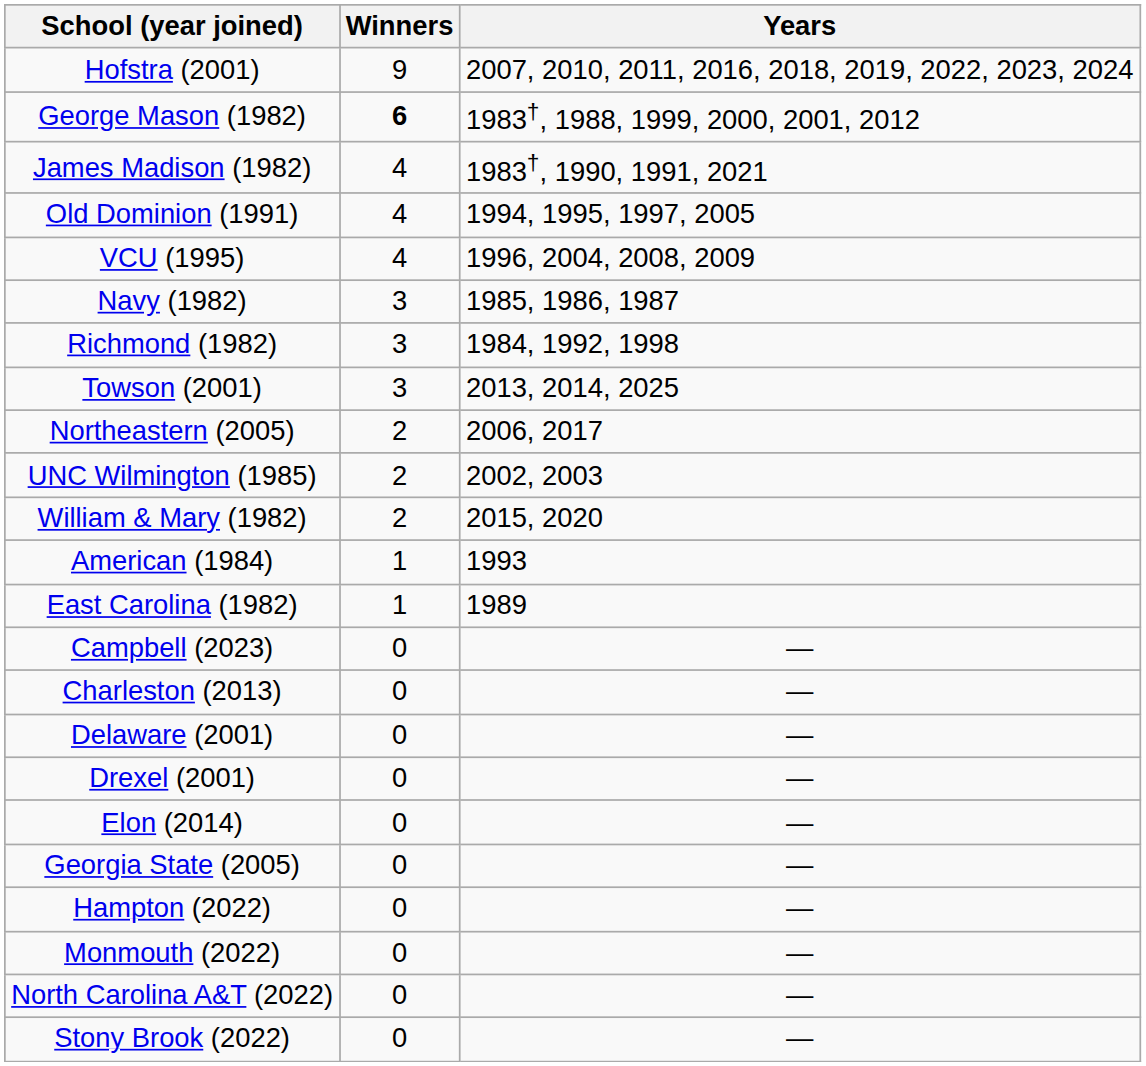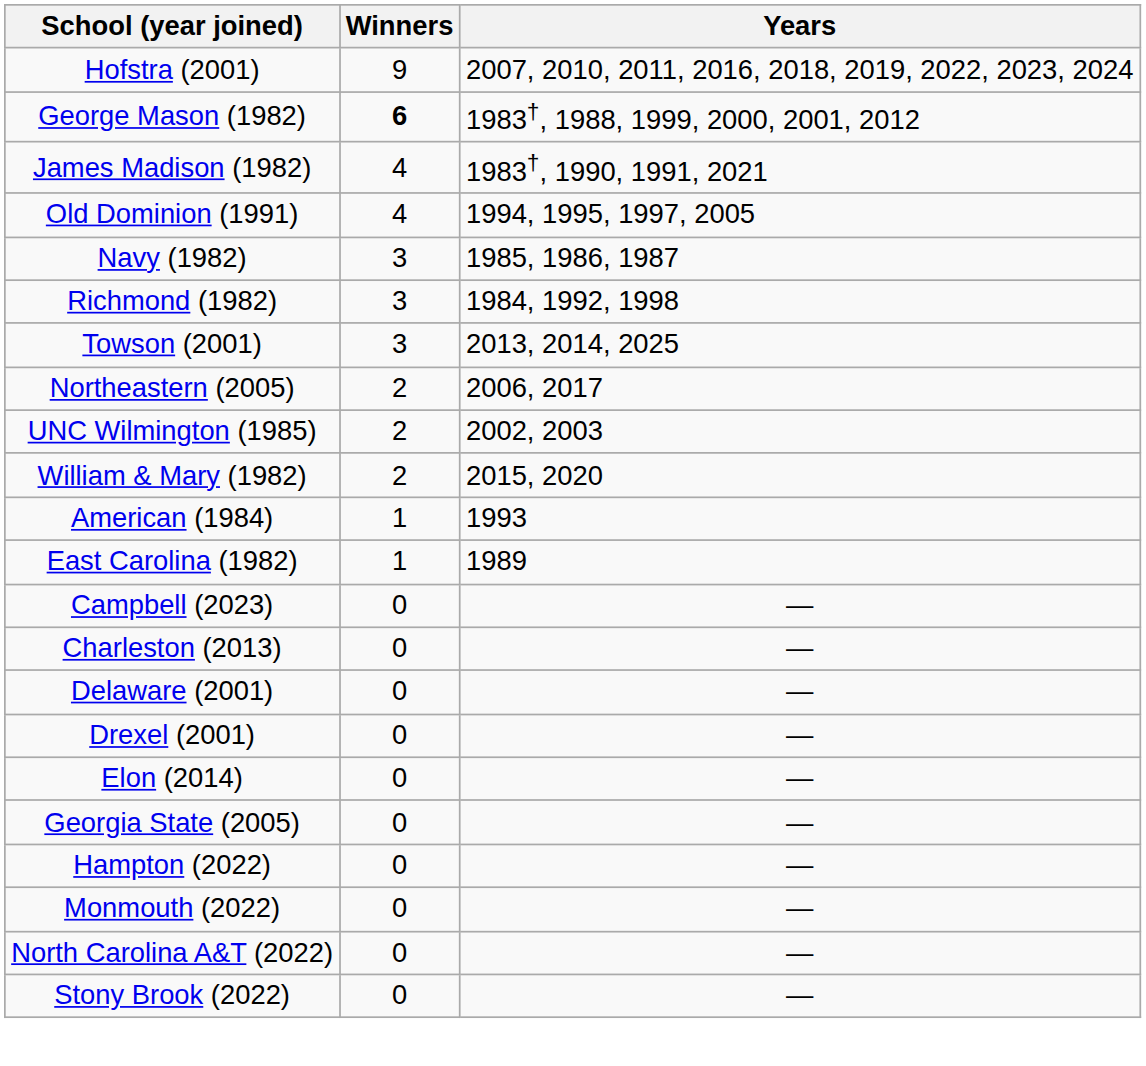- row: VCU (1995) | 4 | 1996, 2004, 2008, 2009
